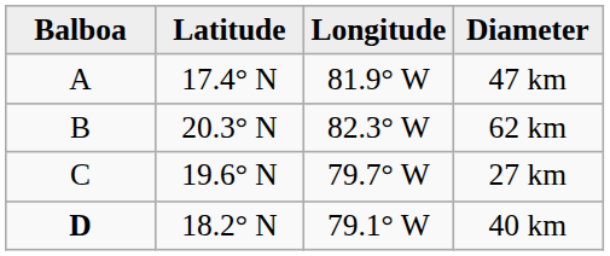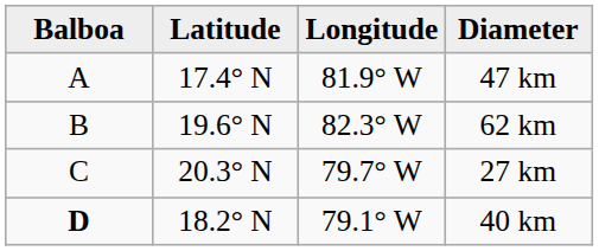62 km | Latitude: 20.3° N -> 19.6° N
27 km | Latitude: 19.6° N -> 20.3° N
